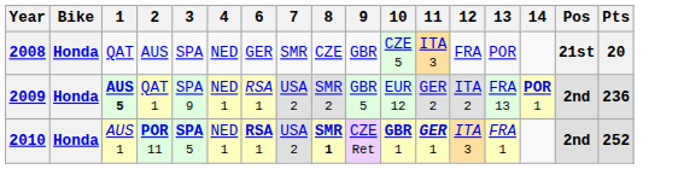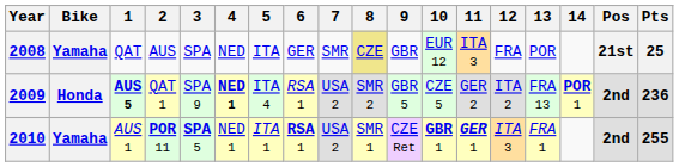+ column: 5 | ITA | ITA 4 | ITA 1
2008 | Bike: Honda -> Yamaha
2008 | 8: no background -> khaki background
2008 | 10: CZE 5 -> EUR 12
2008 | Pts: 20 -> 25
2009 | 4: normal -> bold
2009 | 10: EUR 12 -> CZE 5
2010 | Bike: Honda -> Yamaha
2010 | 8: bold -> normal
2010 | Pts: 252 -> 255
